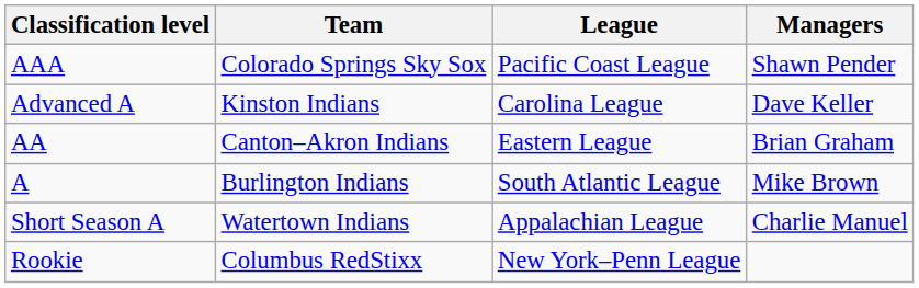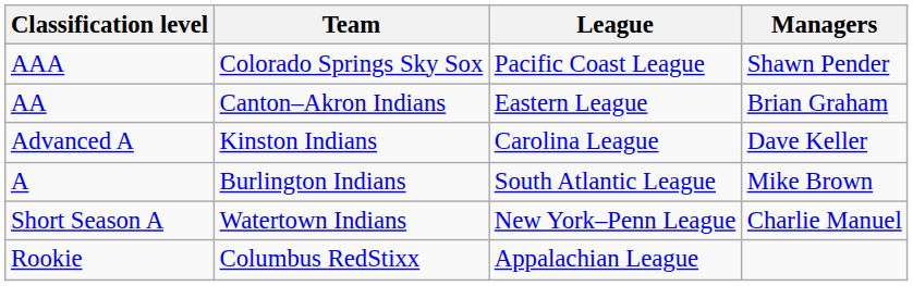rows swapped: AA <-> Advanced A
Short Season A | League: Appalachian League -> New York–Penn League
Rookie | League: New York–Penn League -> Appalachian League
